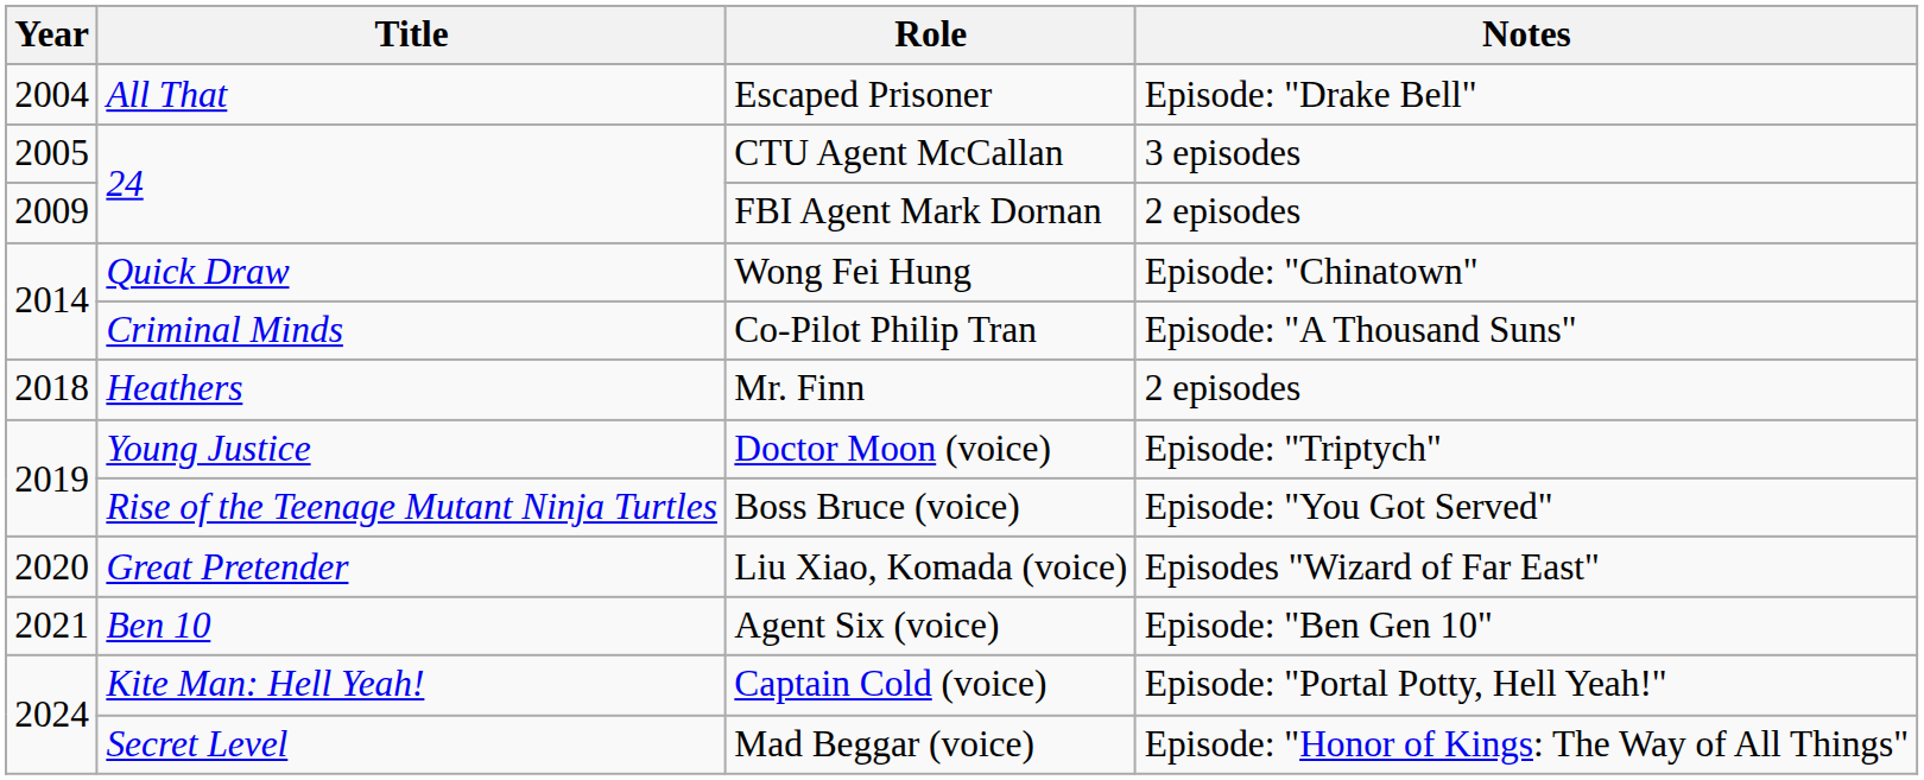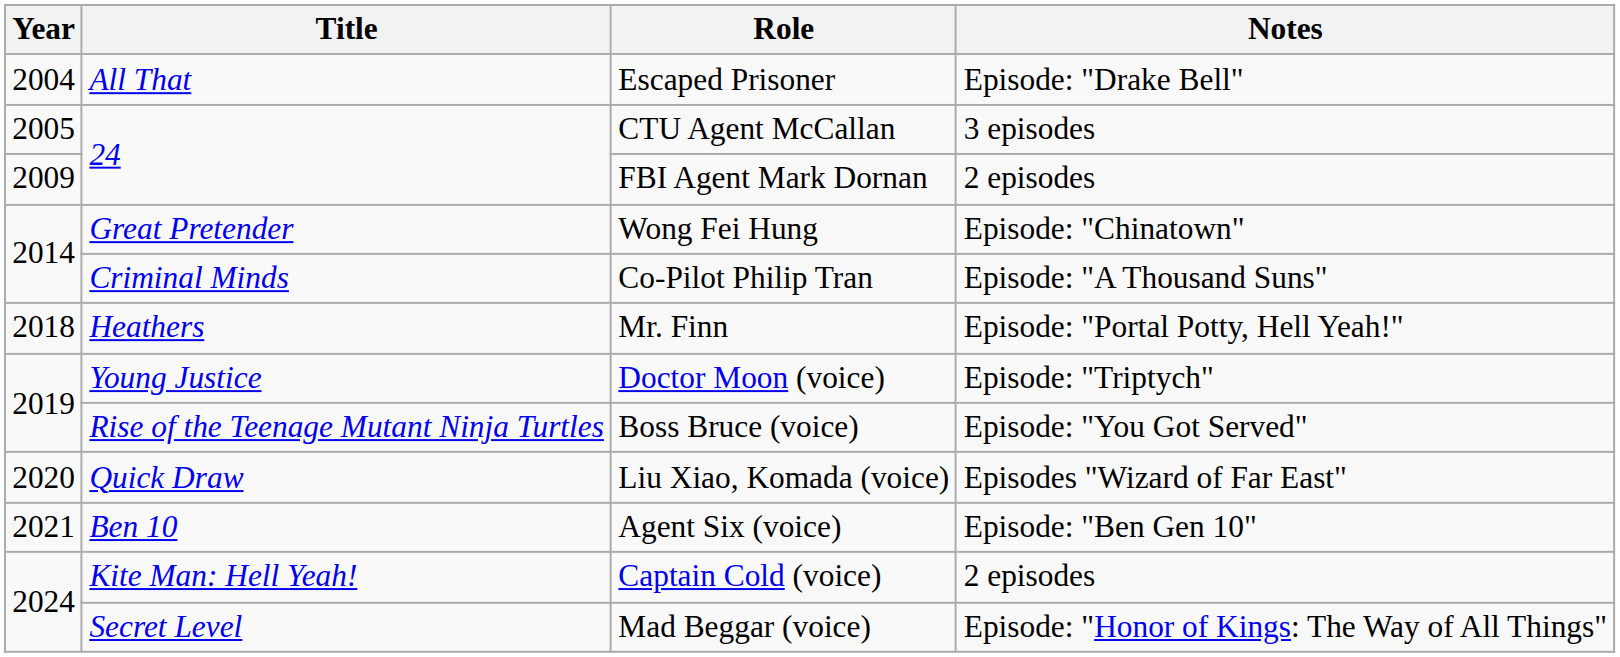Wong Fei Hung | Title: Quick Draw -> Great Pretender
Mr. Finn | Notes: 2 episodes -> Episode: "Portal Potty, Hell Yeah!"
Liu Xiao, Komada (voice) | Title: Great Pretender -> Quick Draw
Captain Cold (voice) | Notes: Episode: "Portal Potty, Hell Yeah!" -> 2 episodes
